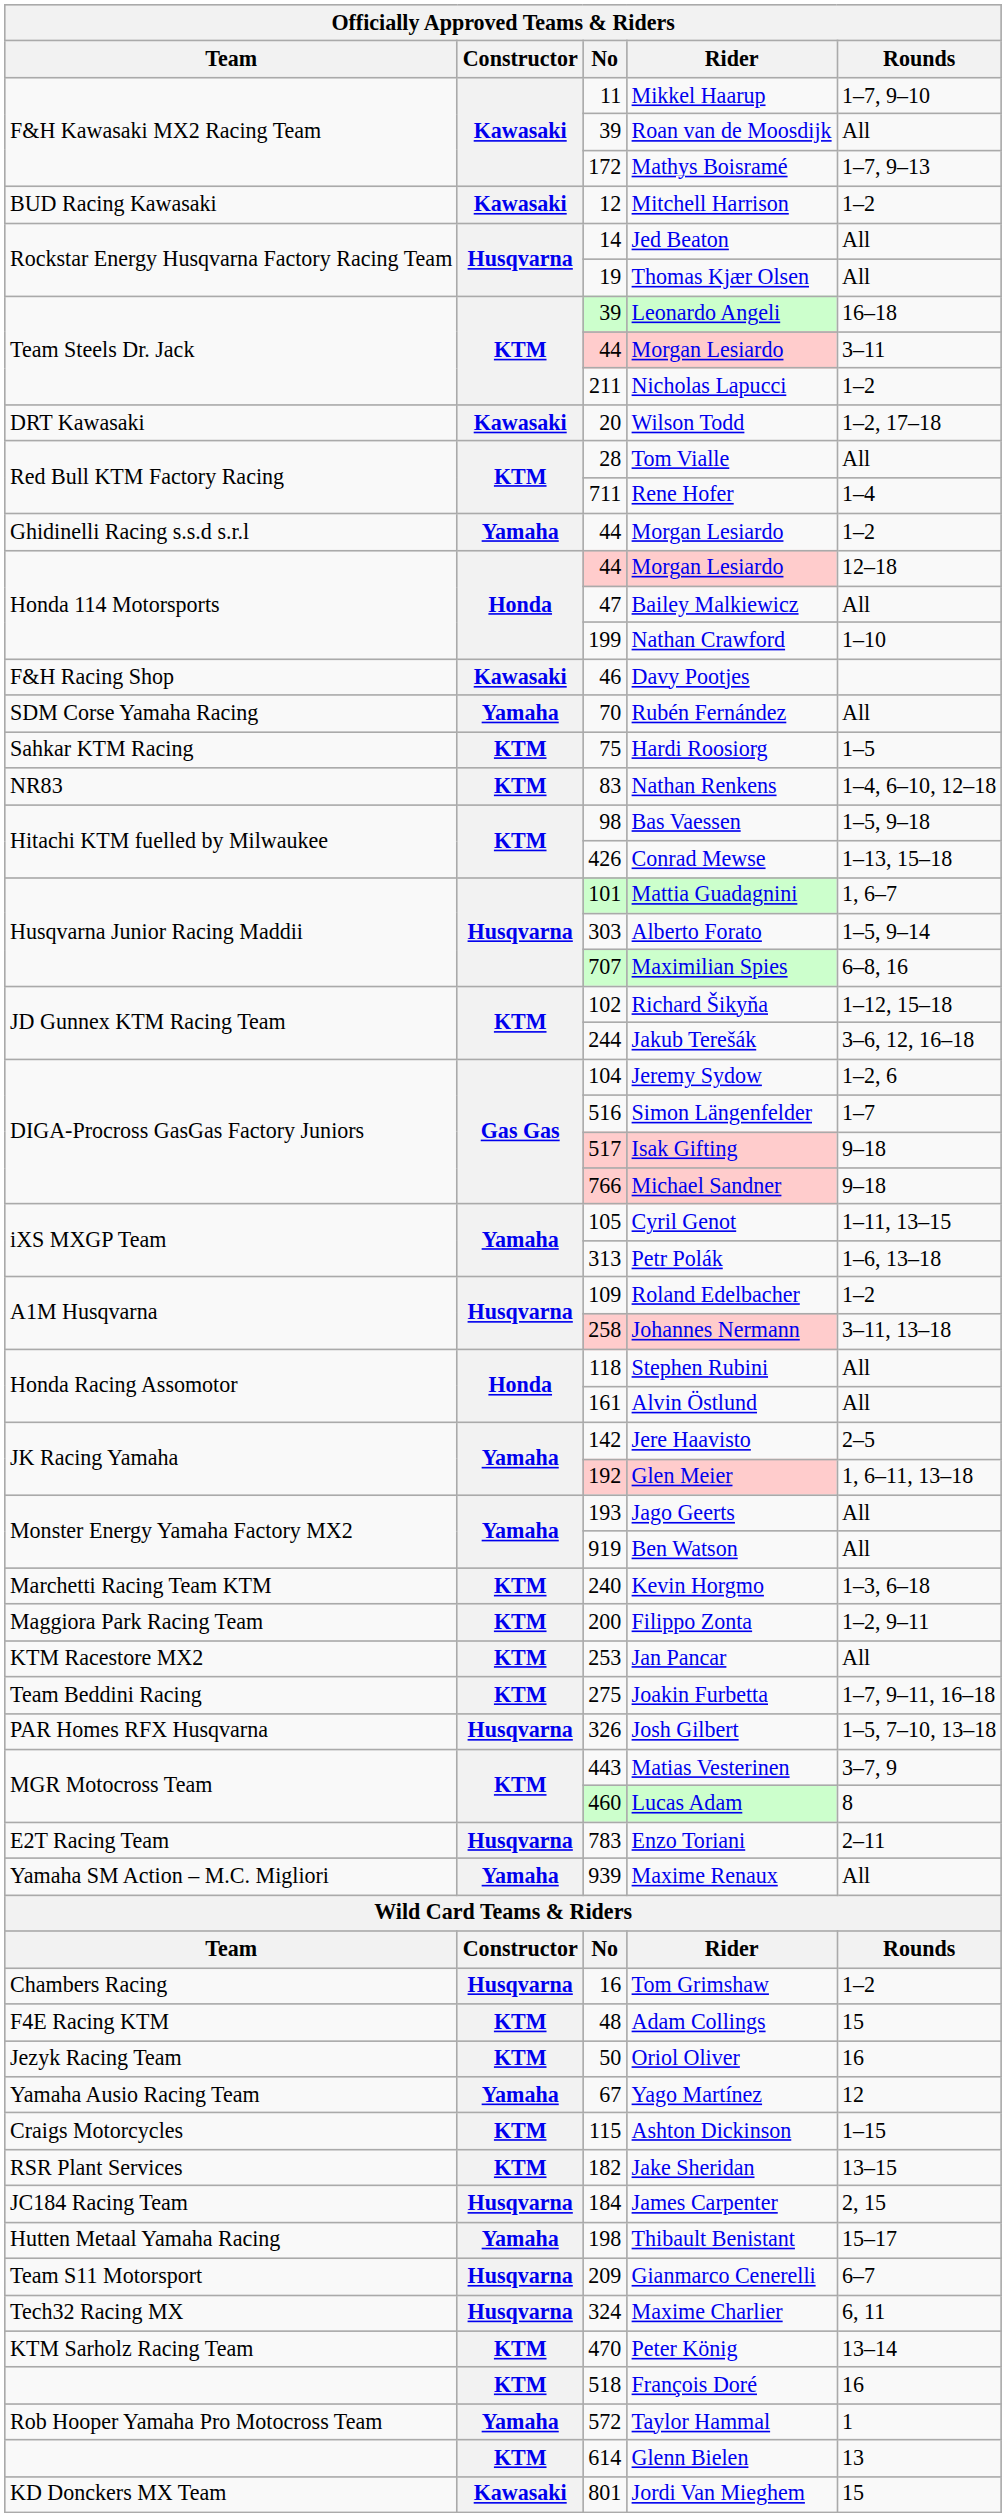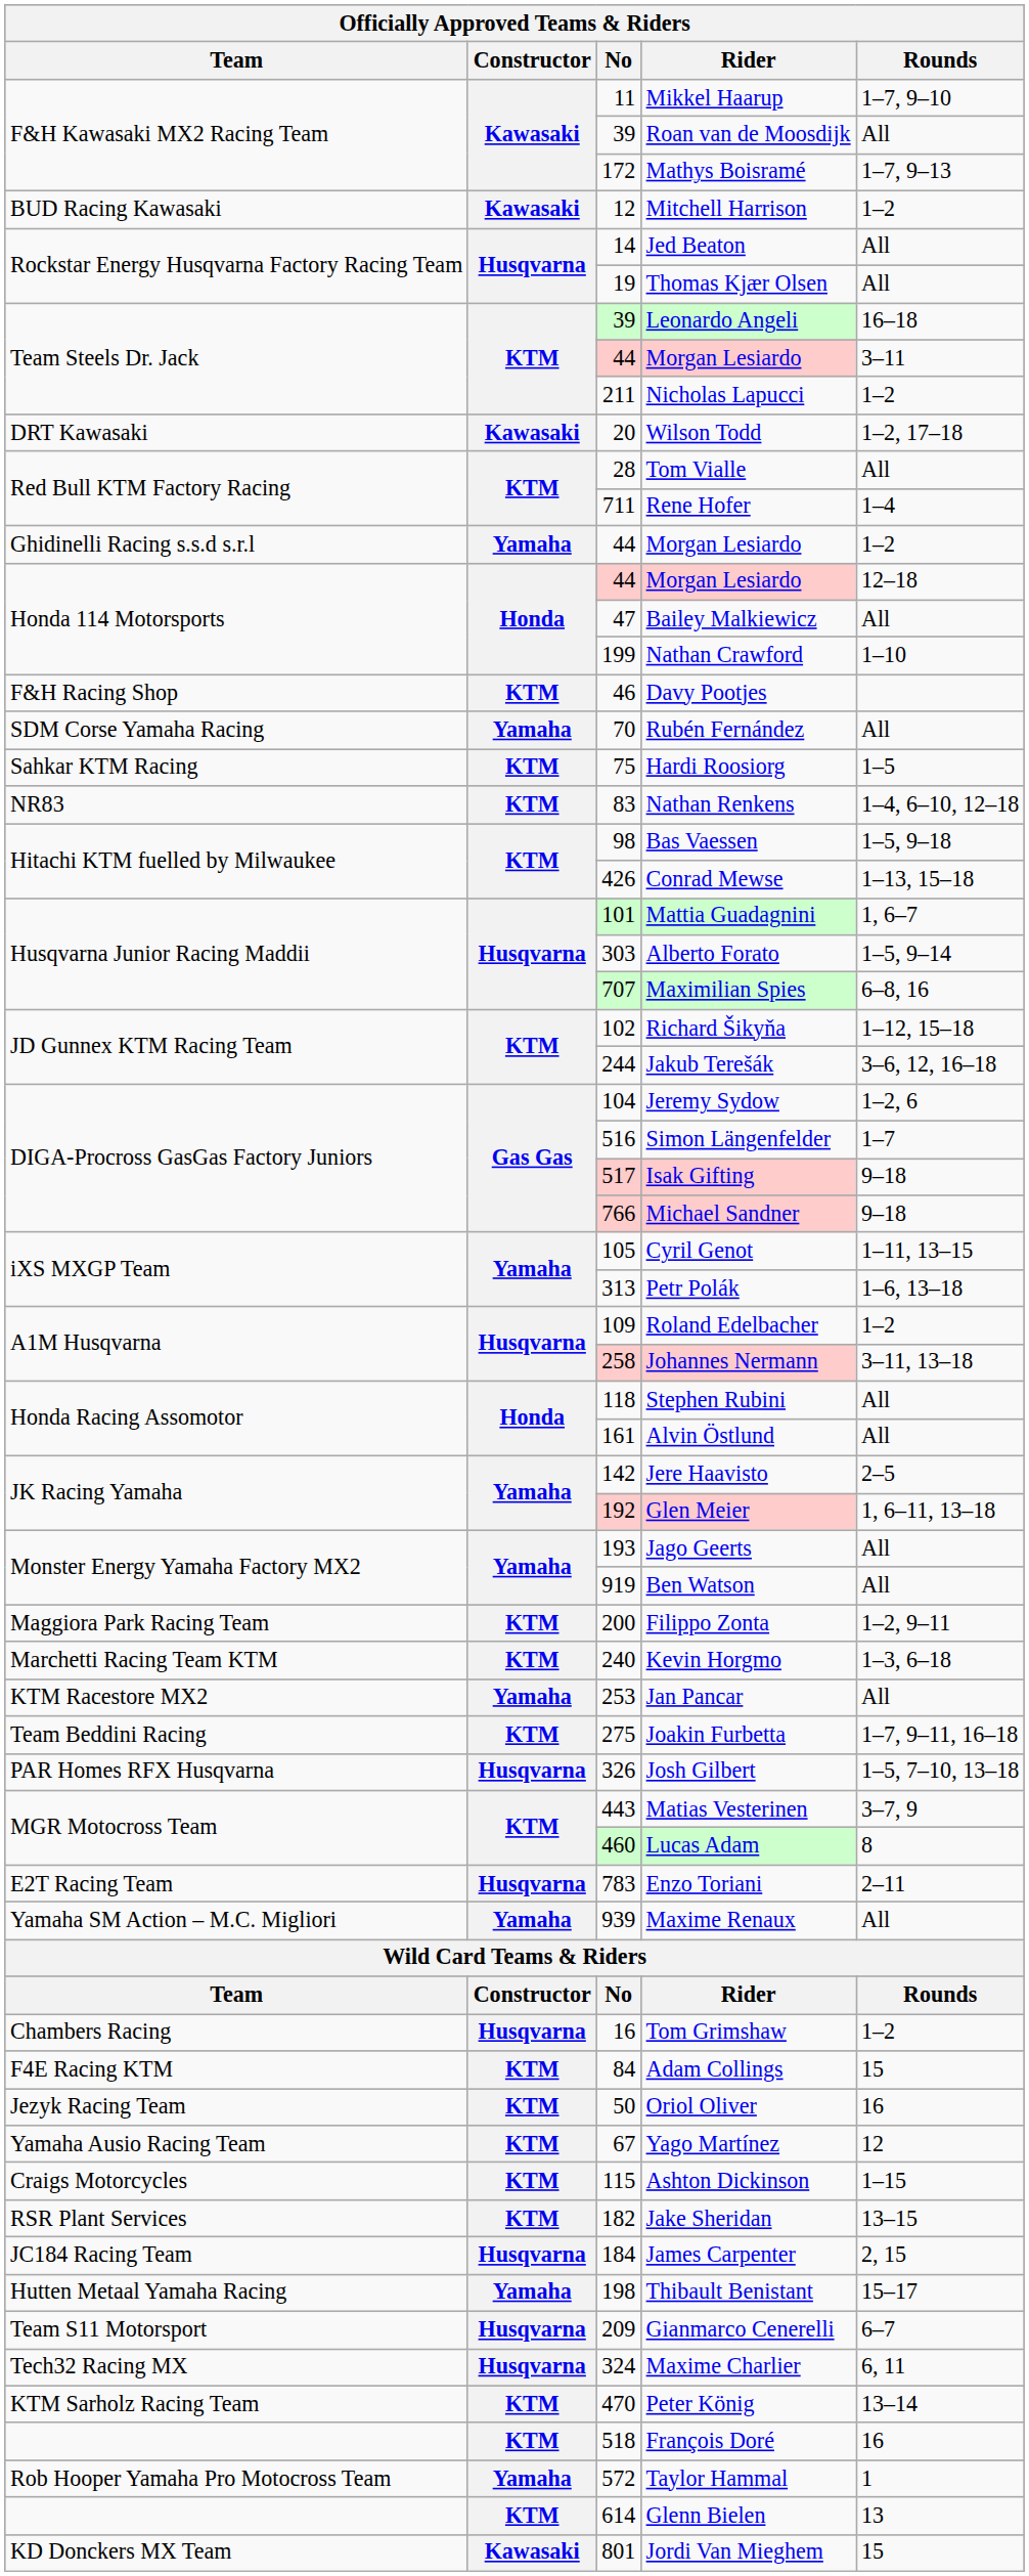Davy Pootjes | Constructor: Kawasaki -> KTM
rows swapped: Filippo Zonta <-> Kevin Horgmo
Jan Pancar | Constructor: KTM -> Yamaha
Adam Collings | No: 48 -> 84
Yago Martínez | Constructor: Yamaha -> KTM
